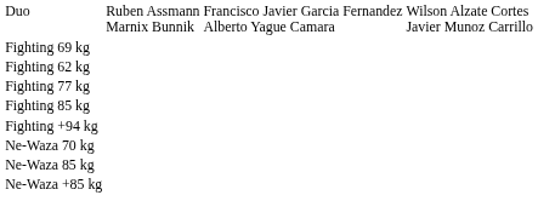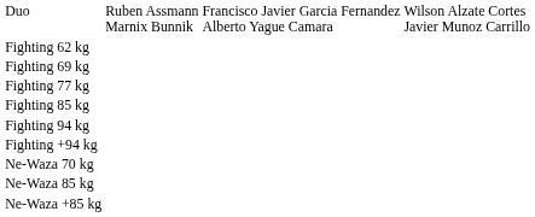rows swapped: Fighting 62 kg <-> Fighting 69 kg
+ row: Fighting 94 kg
